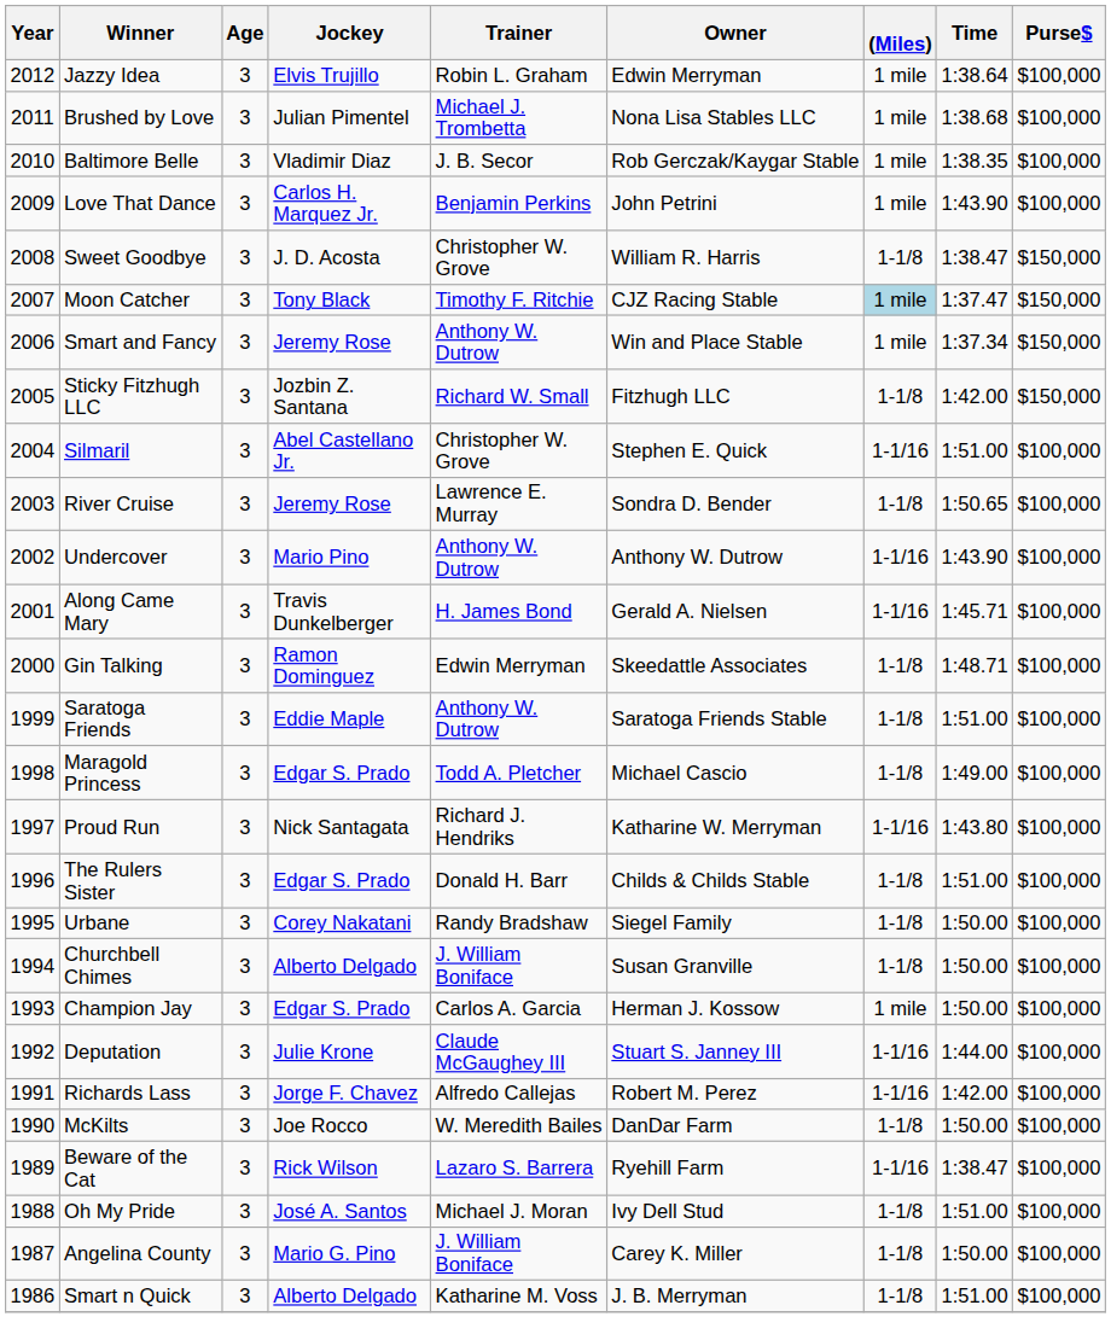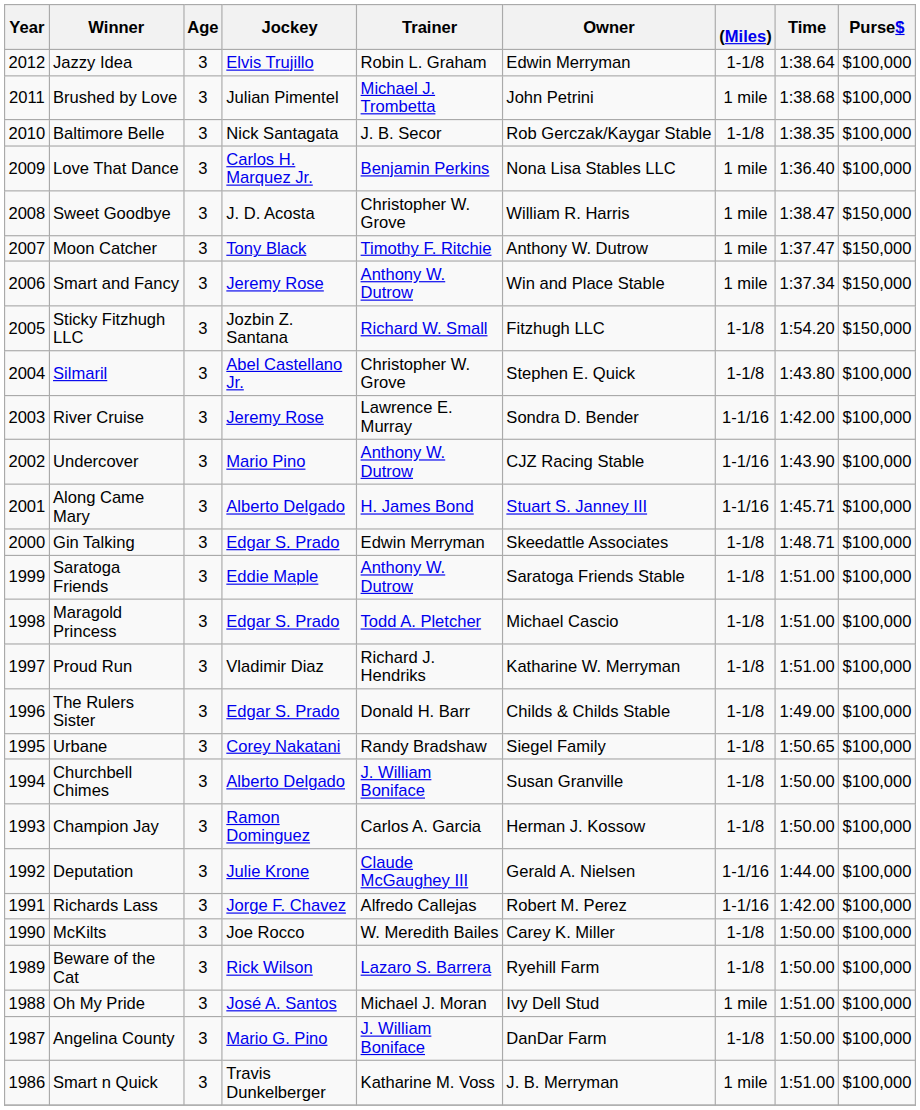Jazzy Idea | (Miles): 1 mile -> 1-1/8
Brushed by Love | Owner: Nona Lisa Stables LLC -> John Petrini
Baltimore Belle | Jockey: Vladimir Diaz -> Nick Santagata
Baltimore Belle | (Miles): 1 mile -> 1-1/8
Love That Dance | Owner: John Petrini -> Nona Lisa Stables LLC
Love That Dance | Time: 1:43.90 -> 1:36.40
Sweet Goodbye | (Miles): 1-1/8 -> 1 mile
Moon Catcher | Owner: CJZ Racing Stable -> Anthony W. Dutrow
Moon Catcher | (Miles): lightblue background -> no background
Sticky Fitzhugh LLC | Time: 1:42.00 -> 1:54.20
Silmaril | (Miles): 1-1/16 -> 1-1/8
Silmaril | Time: 1:51.00 -> 1:43.80
River Cruise | (Miles): 1-1/8 -> 1-1/16
River Cruise | Time: 1:50.65 -> 1:42.00
Undercover | Owner: Anthony W. Dutrow -> CJZ Racing Stable
Along Came Mary | Jockey: Travis Dunkelberger -> Alberto Delgado
Along Came Mary | Owner: Gerald A. Nielsen -> Stuart S. Janney III
Gin Talking | Jockey: Ramon Dominguez -> Edgar S. Prado
Maragold Princess | Time: 1:49.00 -> 1:51.00
Proud Run | Jockey: Nick Santagata -> Vladimir Diaz
Proud Run | (Miles): 1-1/16 -> 1-1/8
Proud Run | Time: 1:43.80 -> 1:51.00
The Rulers Sister | Time: 1:51.00 -> 1:49.00
Urbane | Time: 1:50.00 -> 1:50.65
Champion Jay | Jockey: Edgar S. Prado -> Ramon Dominguez
Champion Jay | (Miles): 1 mile -> 1-1/8
Deputation | Owner: Stuart S. Janney III -> Gerald A. Nielsen
McKilts | Owner: DanDar Farm -> Carey K. Miller
Beware of the Cat | (Miles): 1-1/16 -> 1-1/8
Beware of the Cat | Time: 1:38.47 -> 1:50.00
Oh My Pride | (Miles): 1-1/8 -> 1 mile
Angelina County | Owner: Carey K. Miller -> DanDar Farm
Smart n Quick | Jockey: Alberto Delgado -> Travis Dunkelberger
Smart n Quick | (Miles): 1-1/8 -> 1 mile
